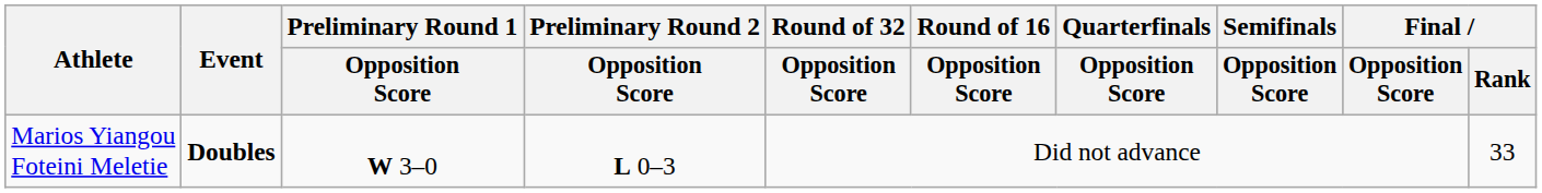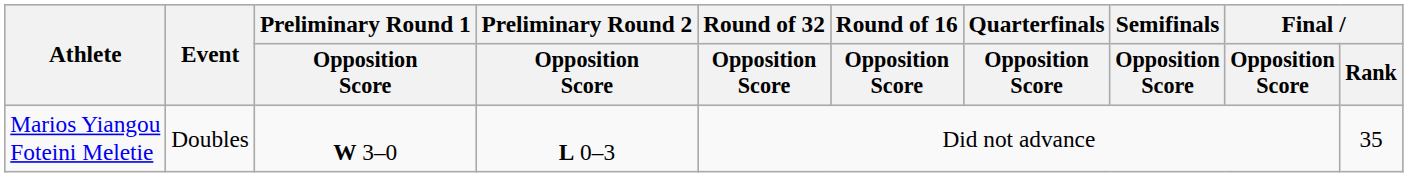Marios Yiangou Foteini Meletie | Event: bold -> normal
Marios Yiangou Foteini Meletie | Final / Rank: 33 -> 35
